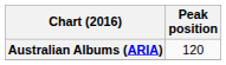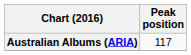Australian Albums (ARIA) | Peak position: 120 -> 117
